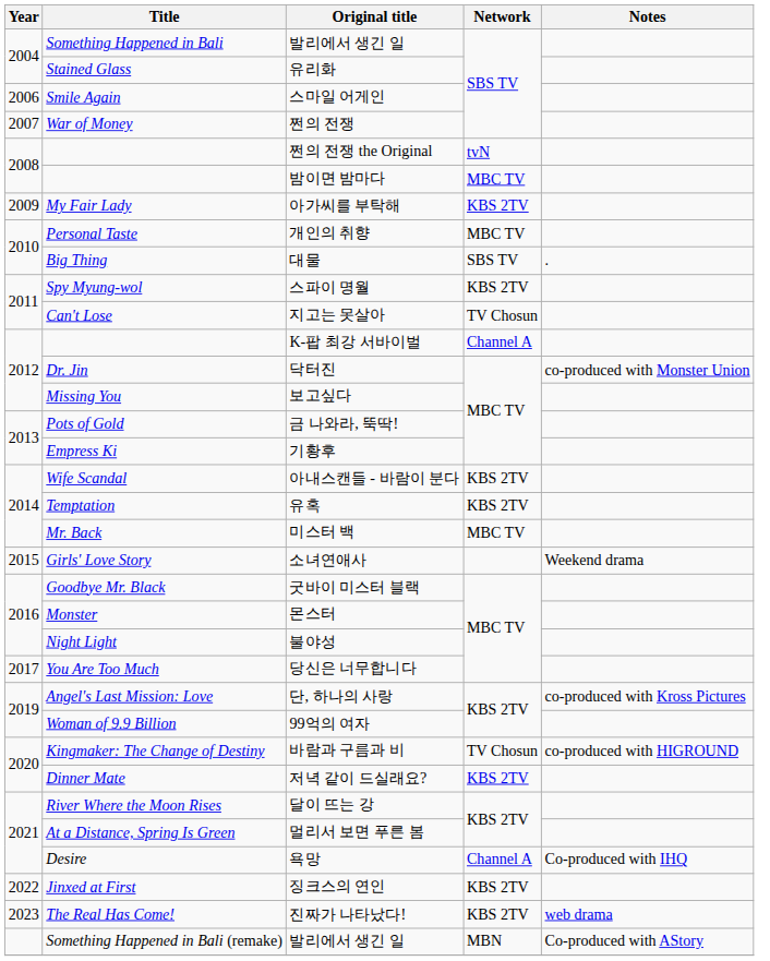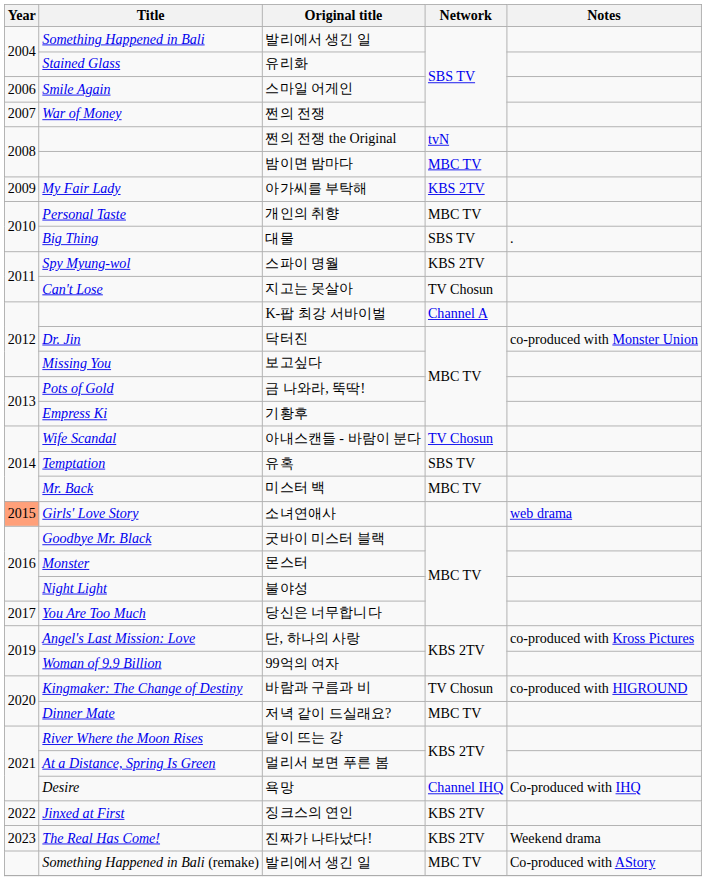아내스캔들 - 바람이 분다 | Network: KBS 2TV -> TV Chosun
유혹 | Network: KBS 2TV -> SBS TV
소녀연애사 | Year: no background -> lightsalmon background
소녀연애사 | Notes: Weekend drama -> web drama
저녁 같이 드실래요? | Network: KBS 2TV -> MBC TV
욕망 | Network: Channel A -> Channel IHQ
진짜가 나타났다! | Notes: web drama -> Weekend drama
Something Happened in Bali (remake) / 발리에서 생긴 일 | Network: MBN -> MBC TV
